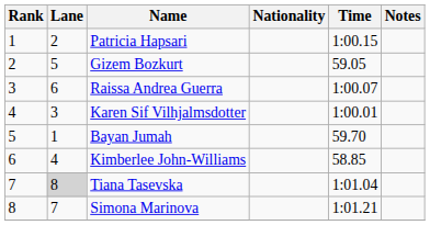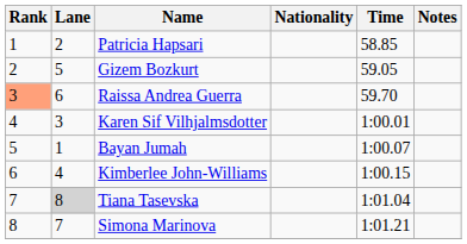Patricia Hapsari | Time: 1:00.15 -> 58.85
Raissa Andrea Guerra | Rank: no background -> lightsalmon background
Raissa Andrea Guerra | Time: 1:00.07 -> 59.70
Bayan Jumah | Time: 59.70 -> 1:00.07
Kimberlee John-Williams | Time: 58.85 -> 1:00.15
